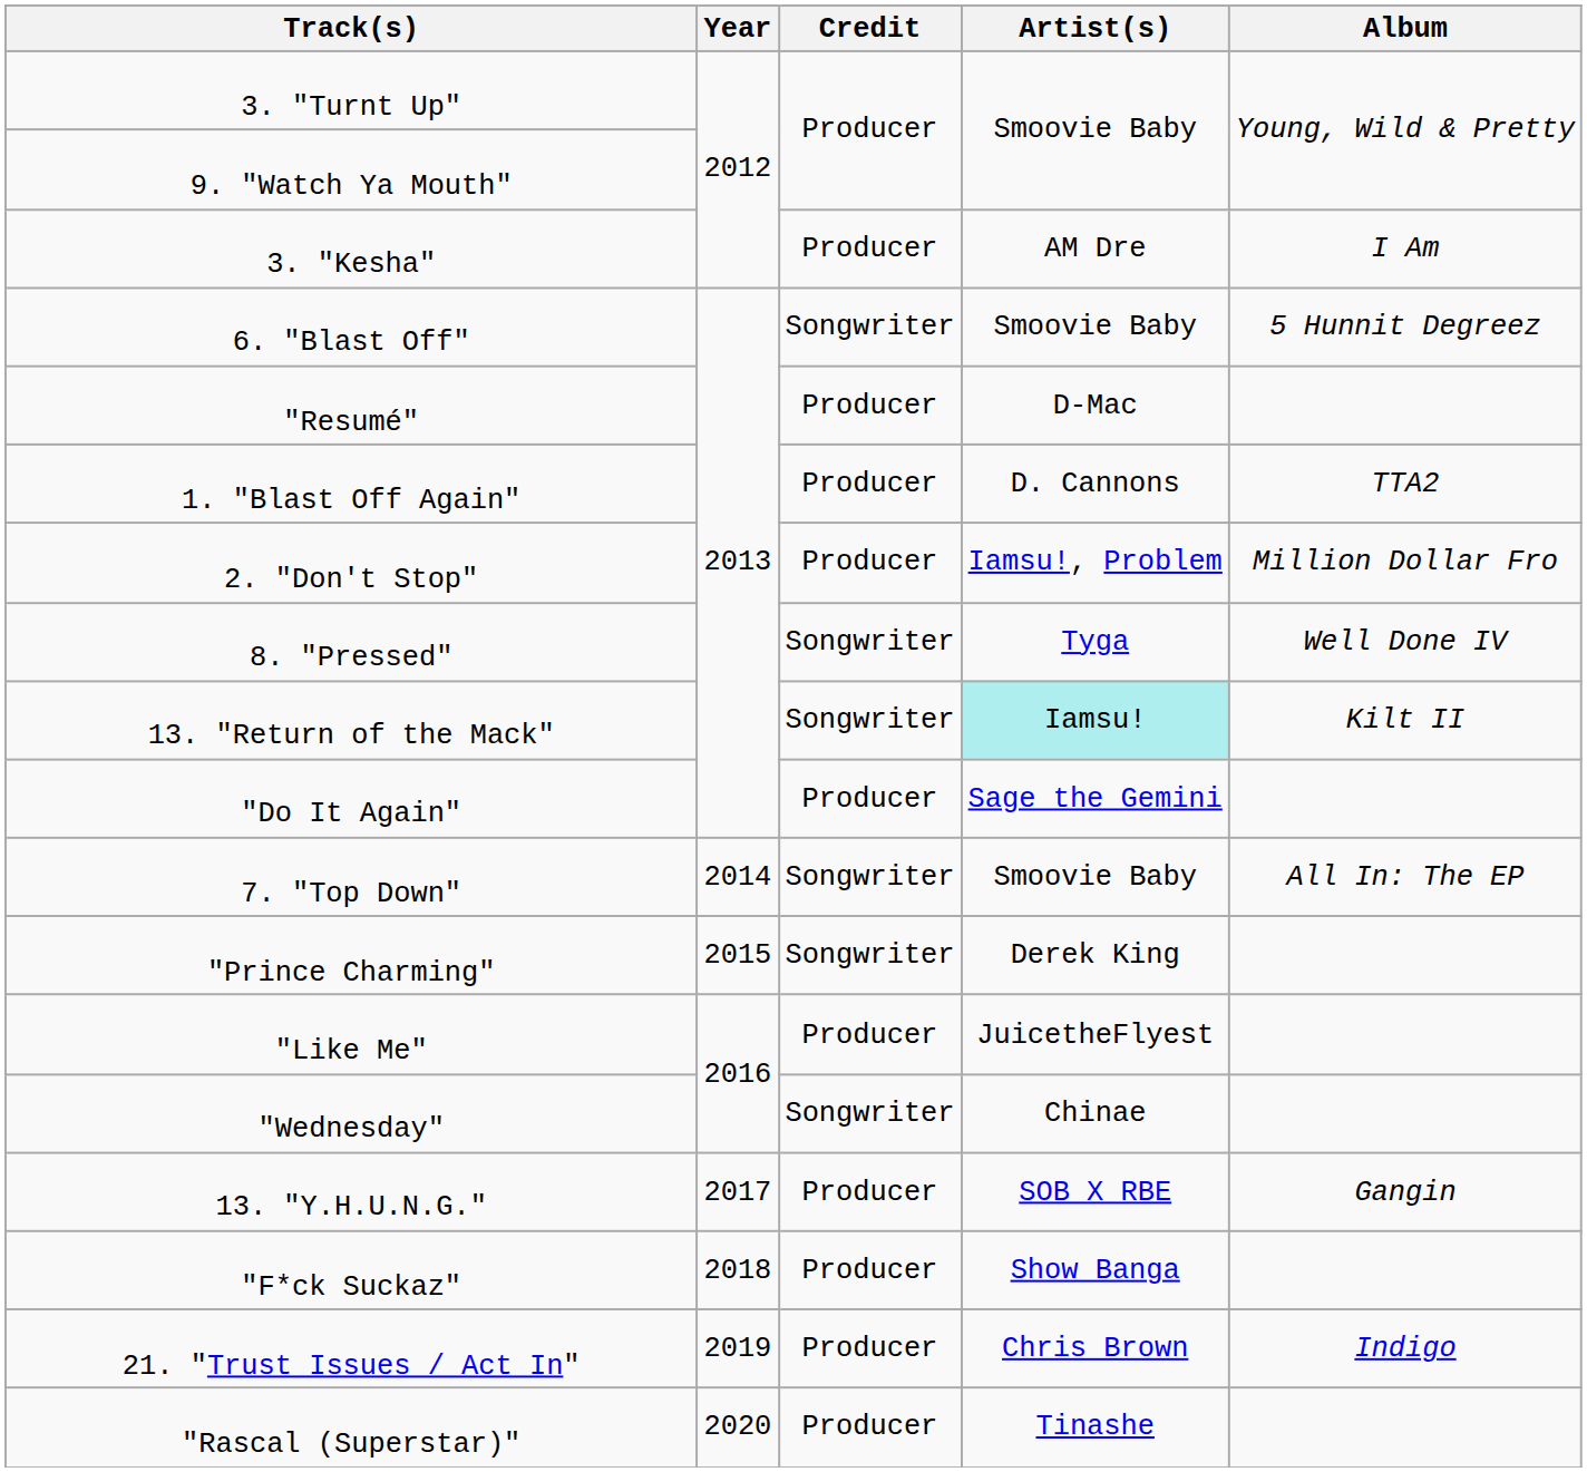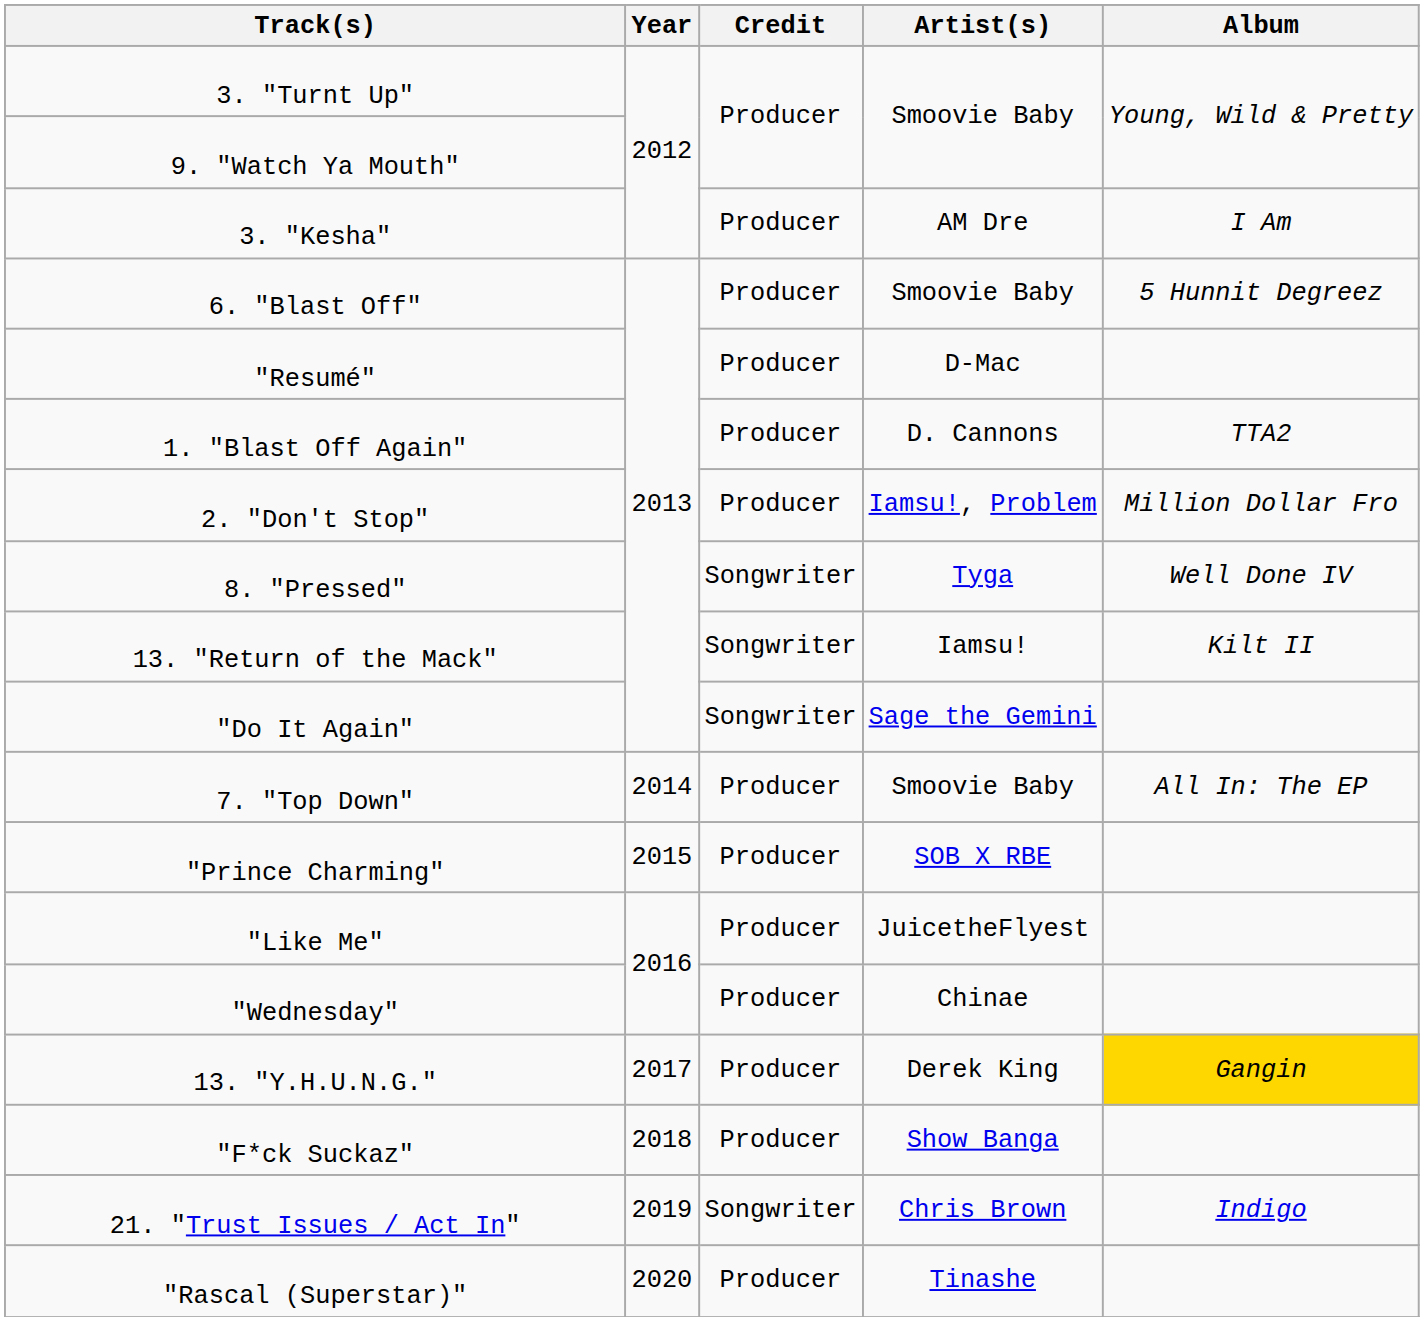6. "Blast Off" | Credit: Songwriter -> Producer
13. "Return of the Mack" | Artist(s): paleturquoise background -> no background
"Do It Again" | Credit: Producer -> Songwriter
7. "Top Down" | Credit: Songwriter -> Producer
"Prince Charming" | Credit: Songwriter -> Producer
"Prince Charming" | Artist(s): Derek King -> SOB X RBE
"Wednesday" | Credit: Songwriter -> Producer
13. "Y.H.U.N.G." | Artist(s): SOB X RBE -> Derek King
13. "Y.H.U.N.G." | Album: no background -> gold background
21. "Trust Issues / Act In" | Credit: Producer -> Songwriter
